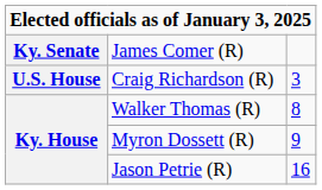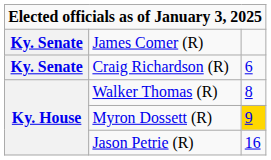Craig Richardson (R) | column 1: U.S. House -> Ky. Senate
Craig Richardson (R) | column 3: 3 -> 6
Myron Dossett (R) | column 3: no background -> gold background
